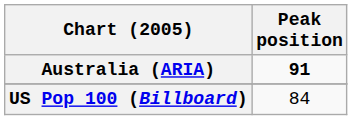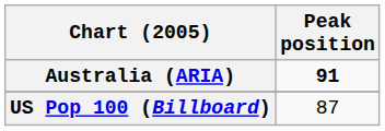US Pop 100 (Billboard) | Peak position: 84 -> 87
